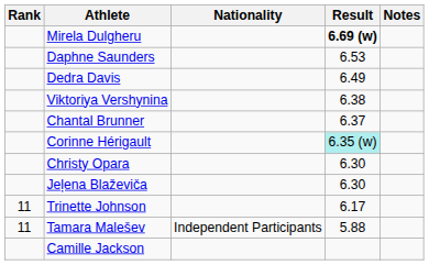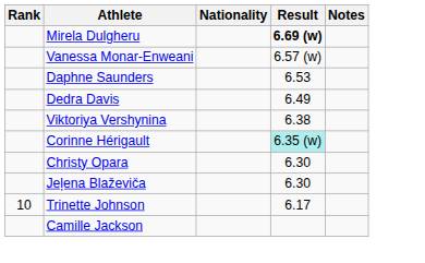+ row: Vanessa Monar-Enweani | 6.57 (w)
- row: Chantal Brunner | 6.37
Trinette Johnson | Rank: 11 -> 10
- row: 11 | Tamara Malešev | Independent Participants | 5.88
